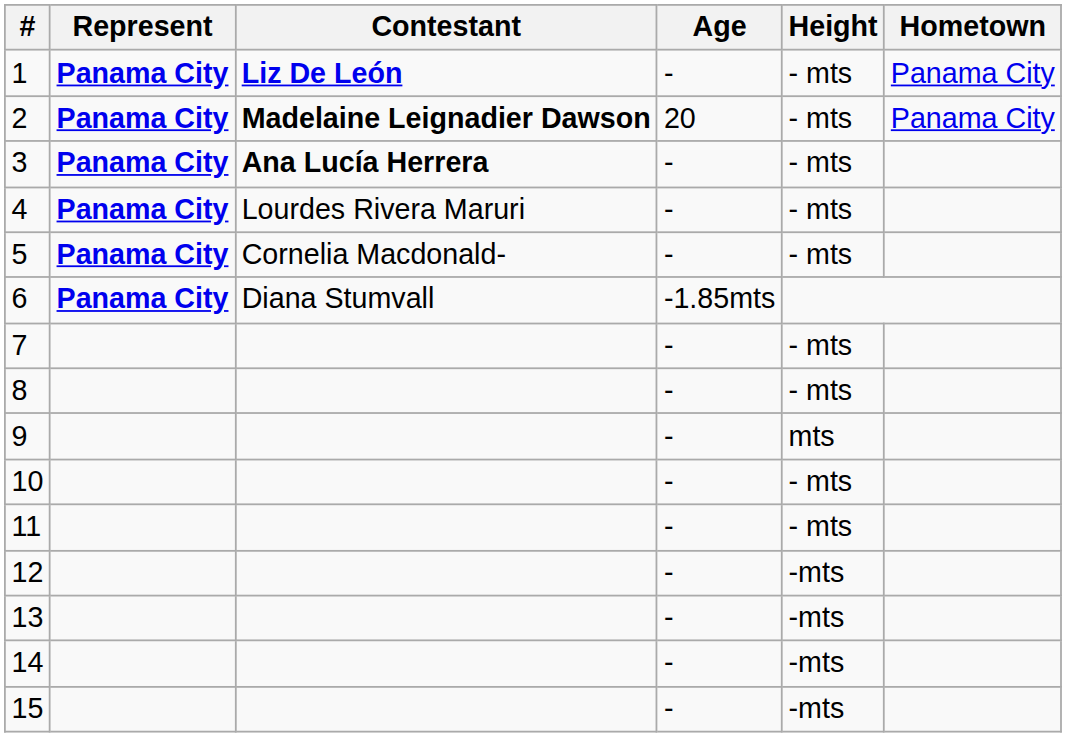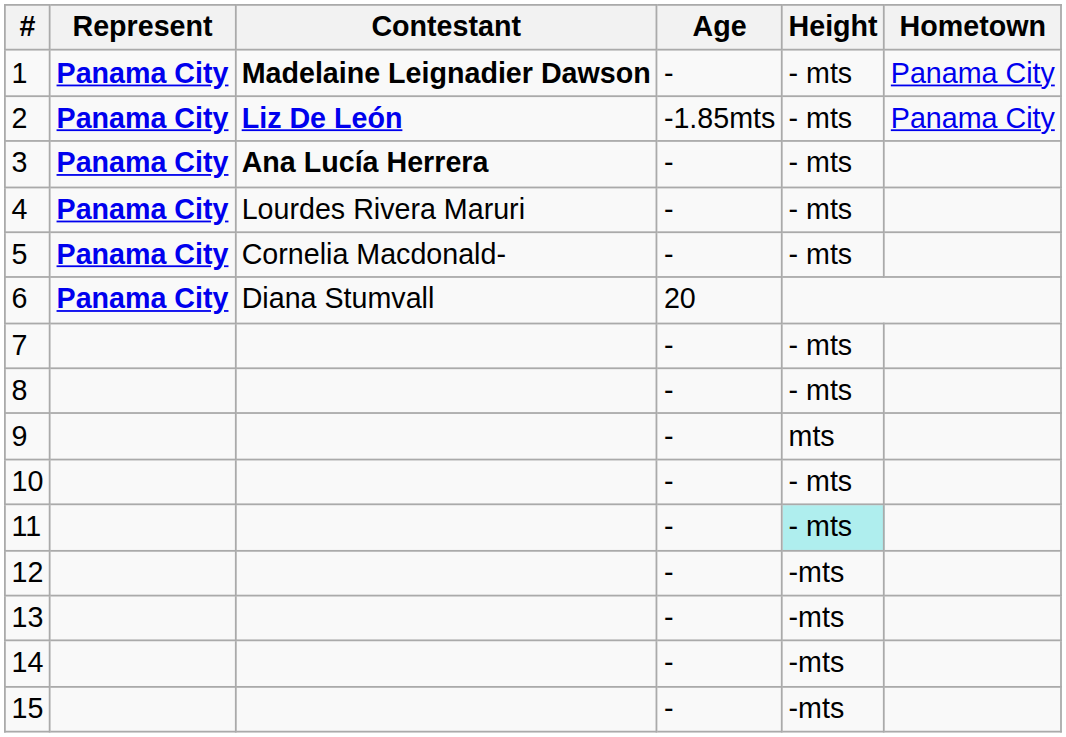1 | Contestant: Liz De León -> Madelaine Leignadier Dawson
2 | Contestant: Madelaine Leignadier Dawson -> Liz De León
2 | Age: 20 -> -1.85mts
6 | Age: -1.85mts -> 20
11 | Height: no background -> paleturquoise background
